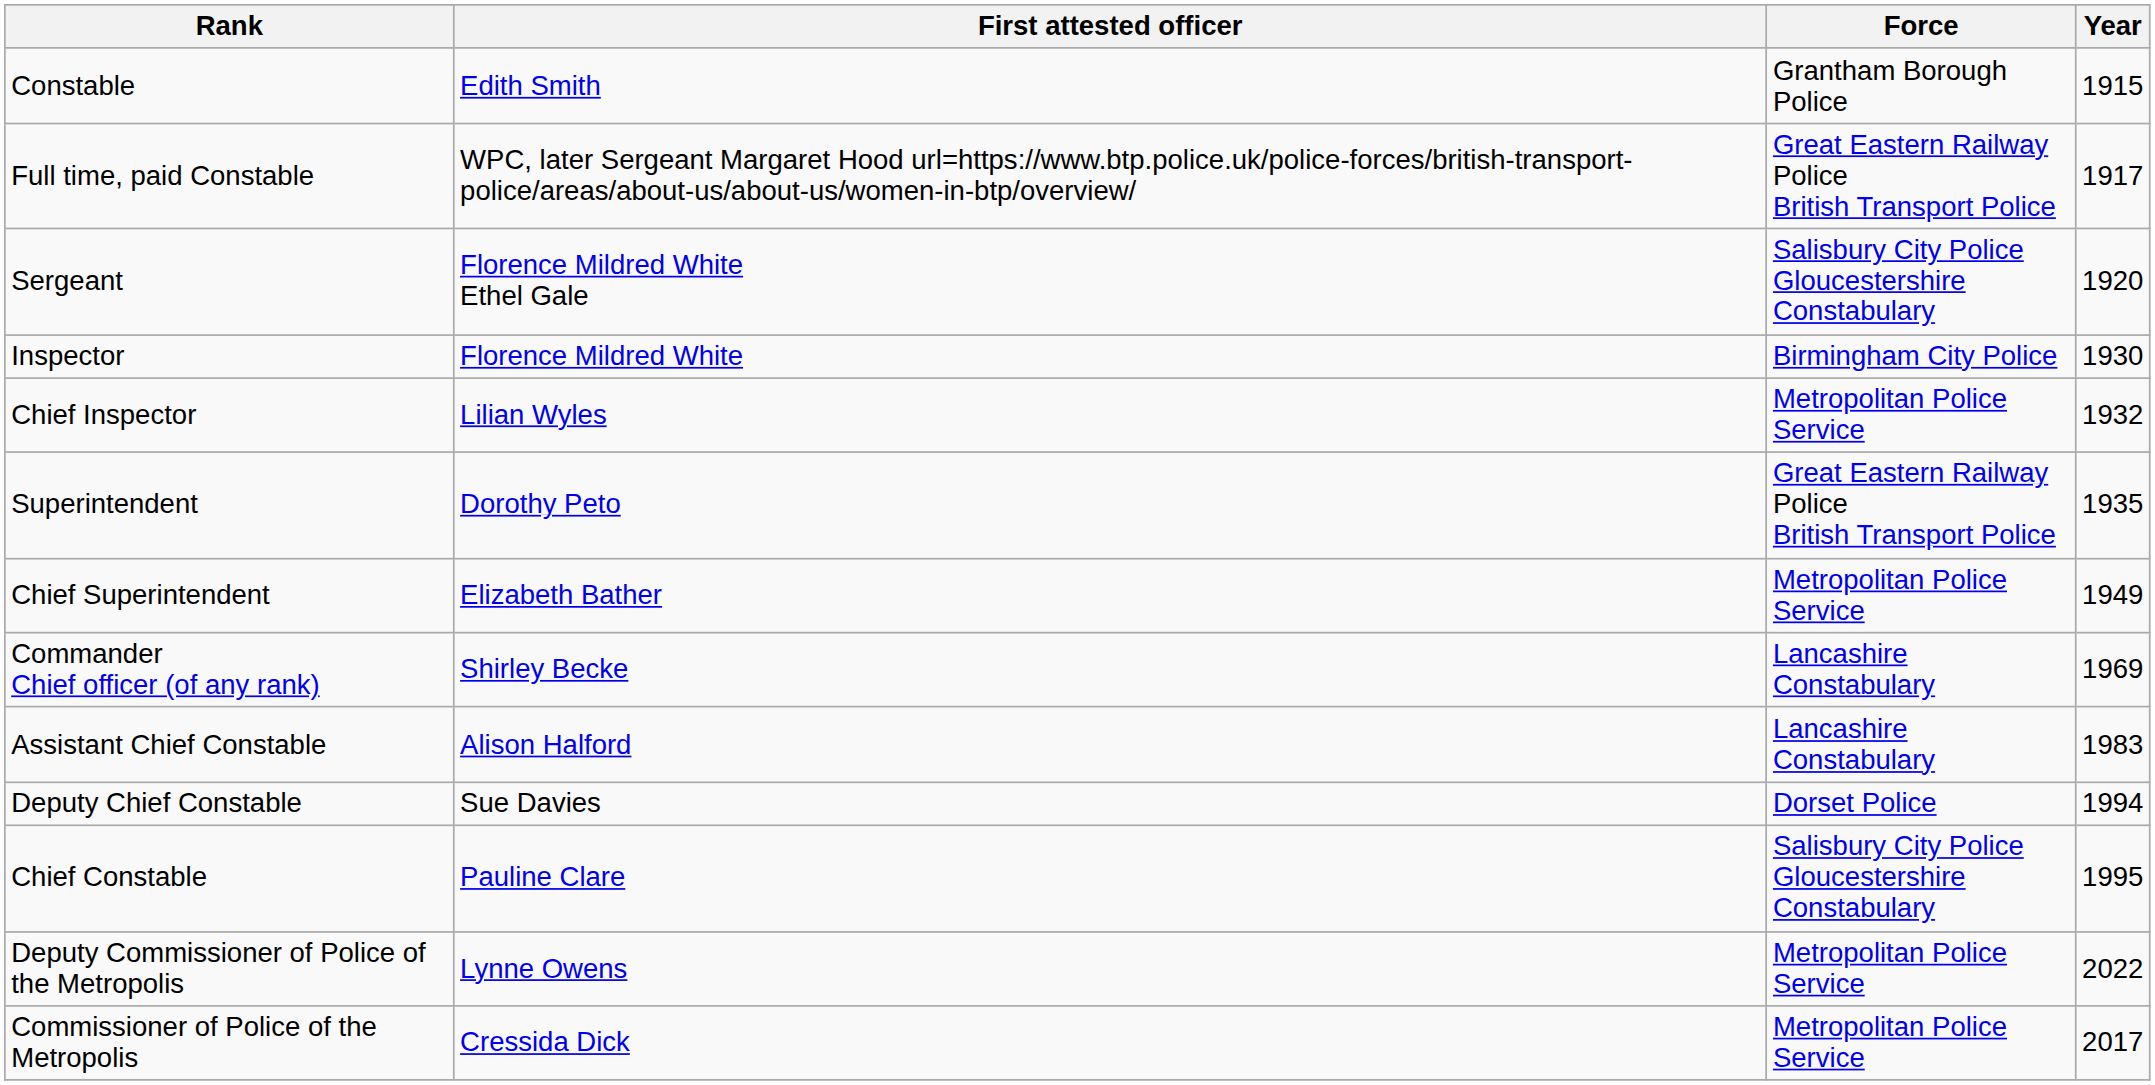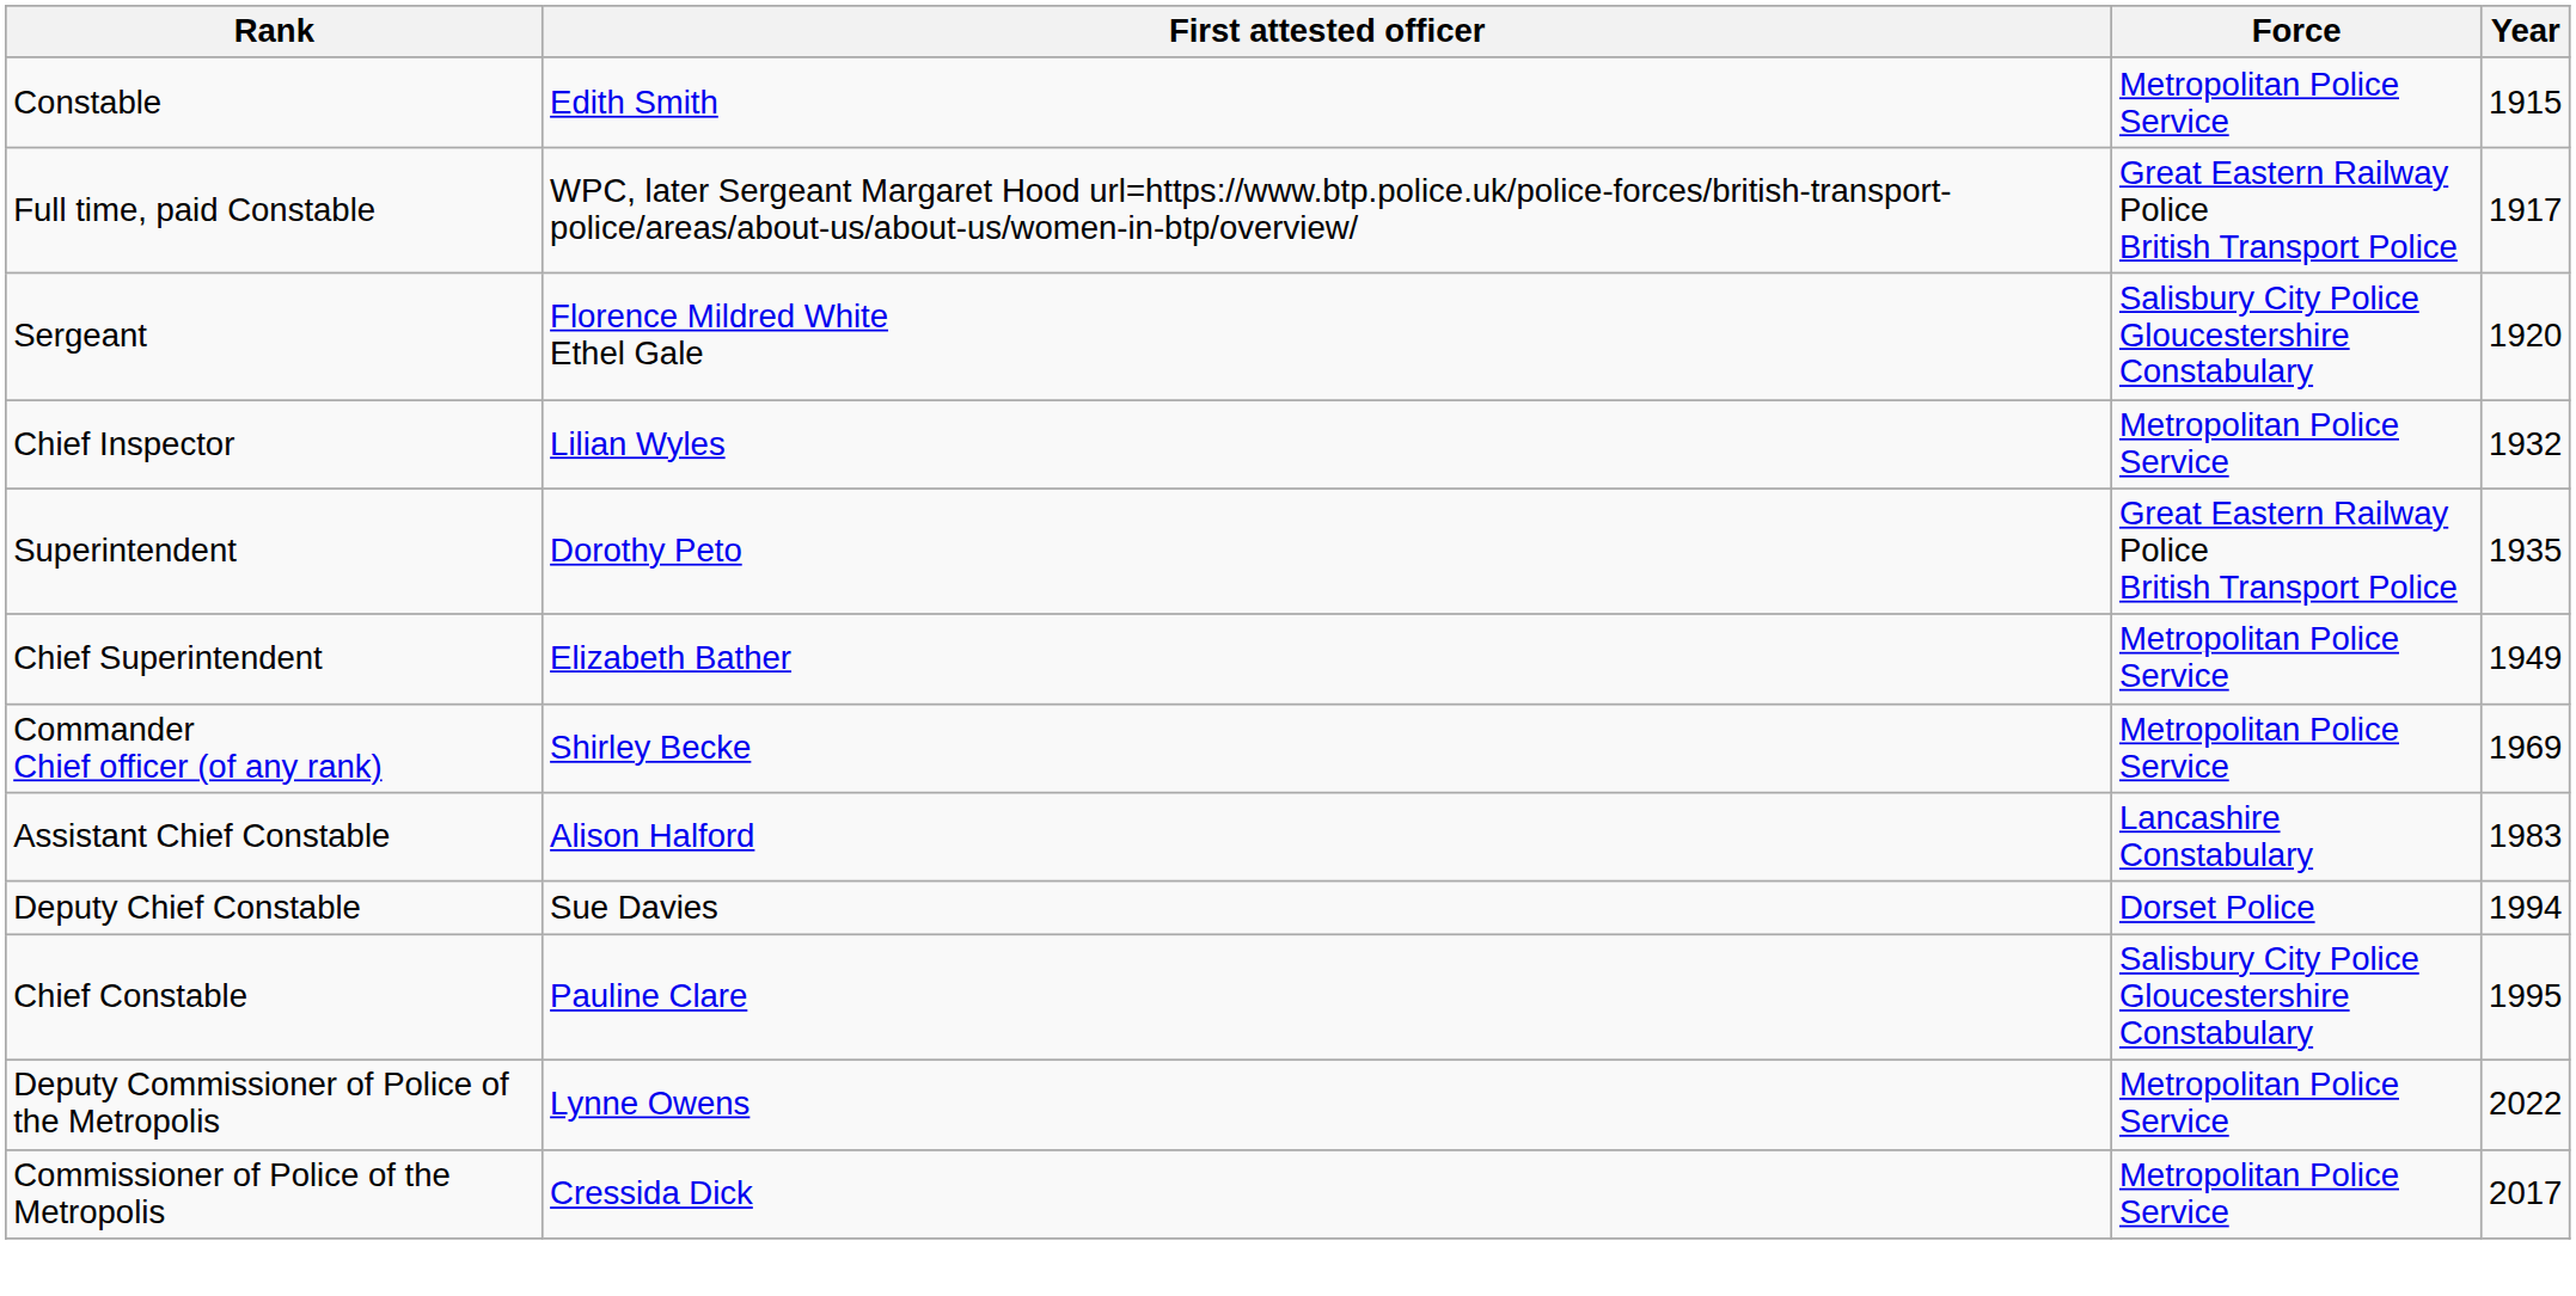Constable | Force: Grantham Borough Police -> Metropolitan Police Service
- row: Inspector | Florence Mildred White | Birmingham City Police | 1930
Commander Chief officer (of any rank) | Force: Lancashire Constabulary -> Metropolitan Police Service
